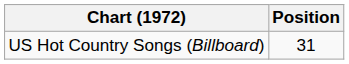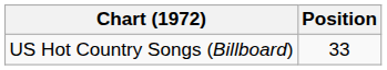US Hot Country Songs (Billboard) | Position: 31 -> 33
